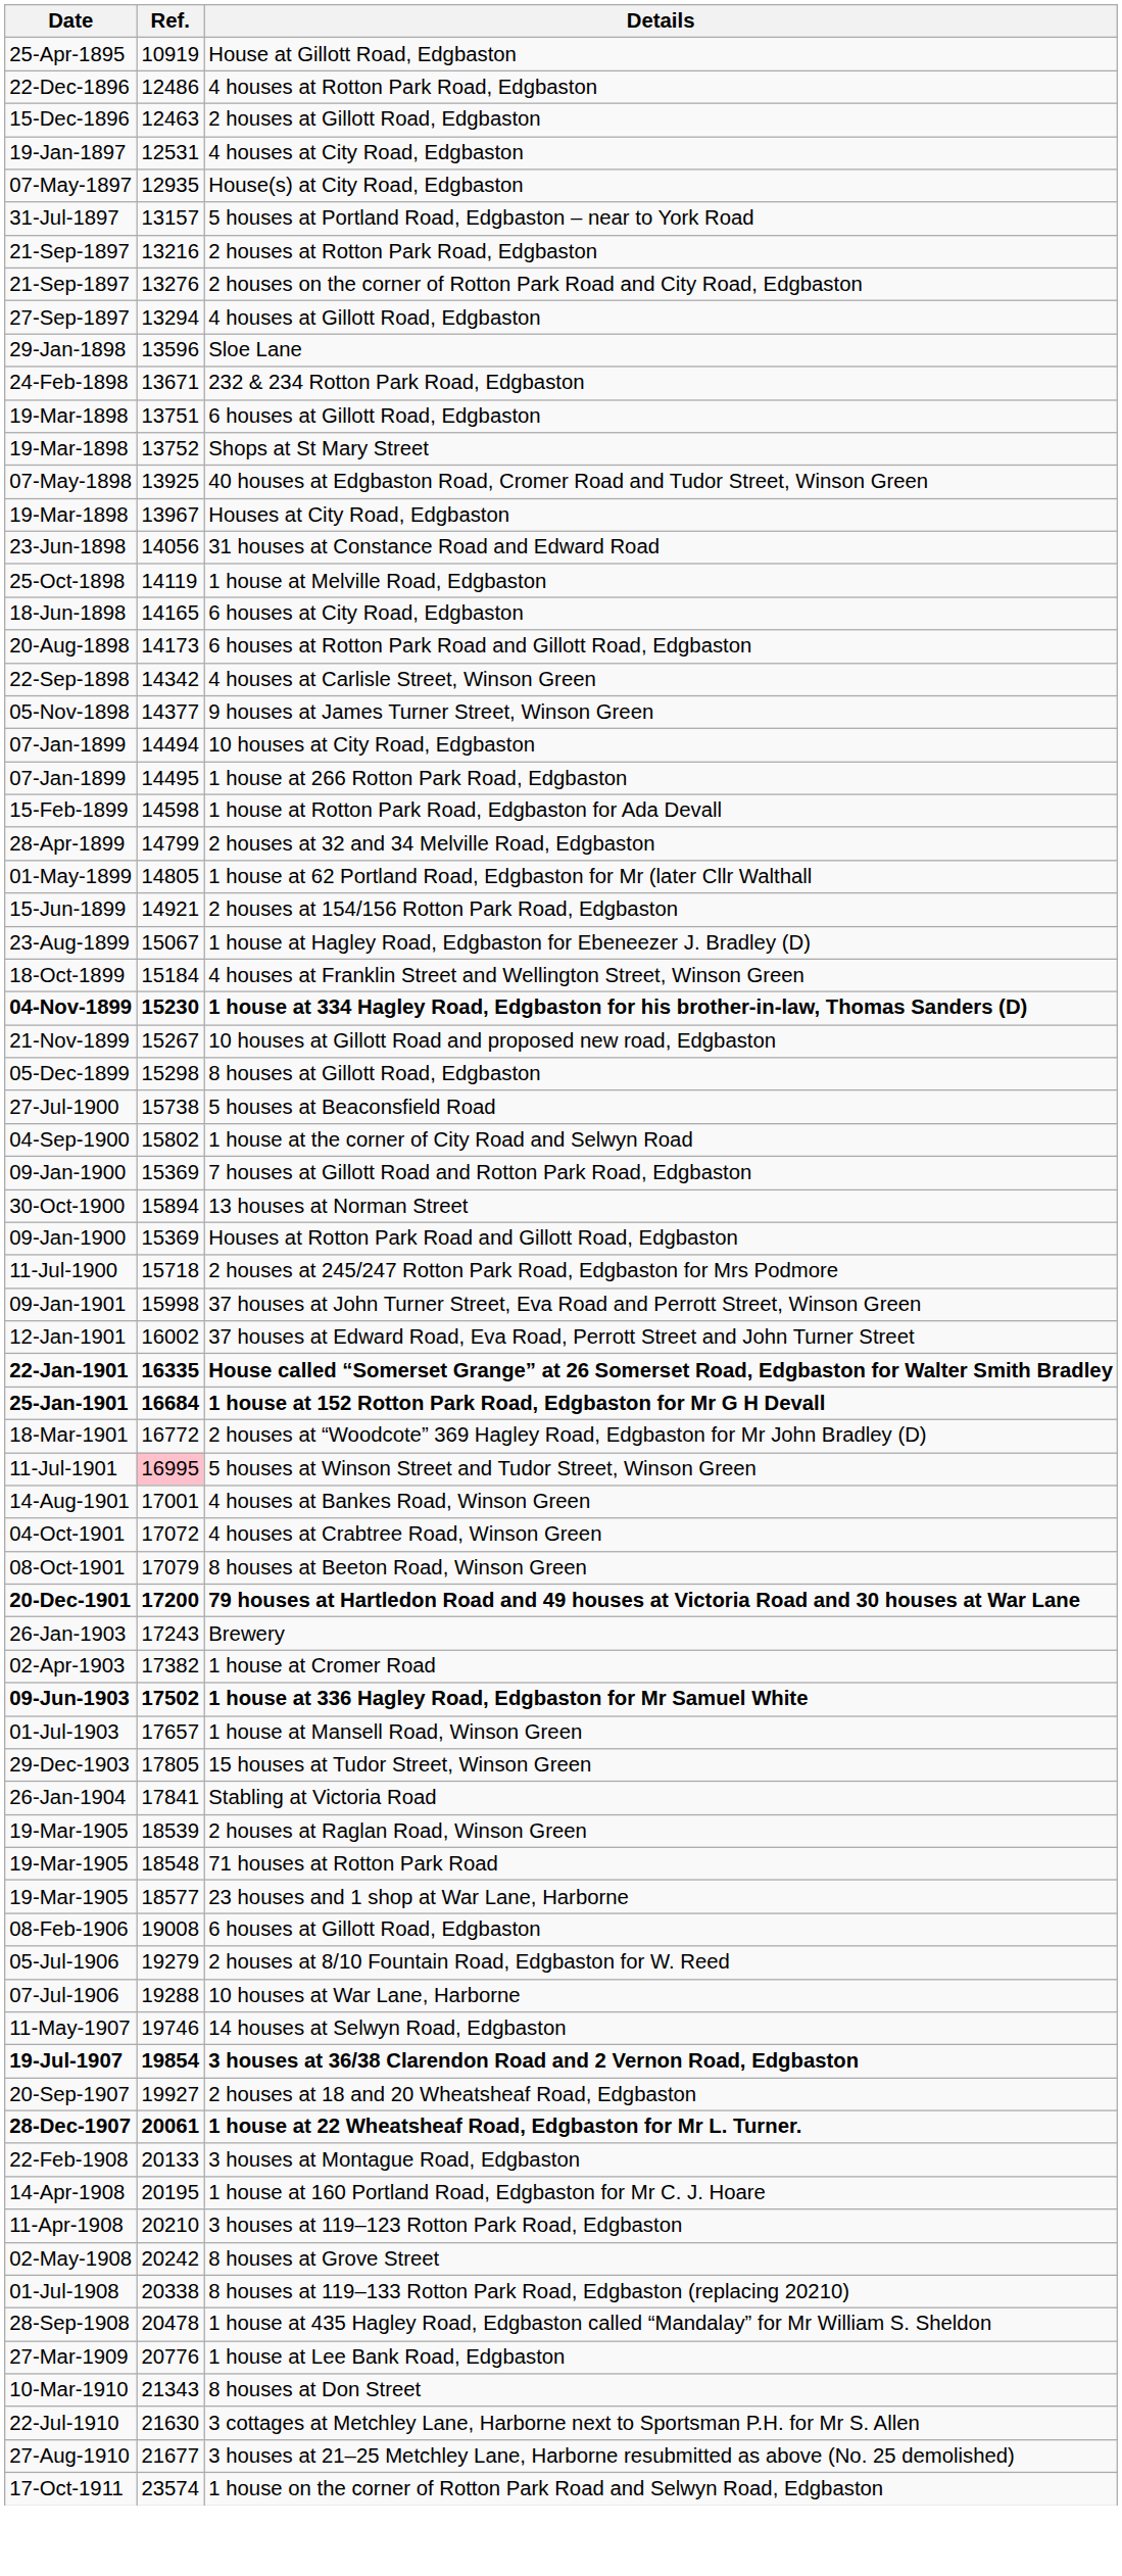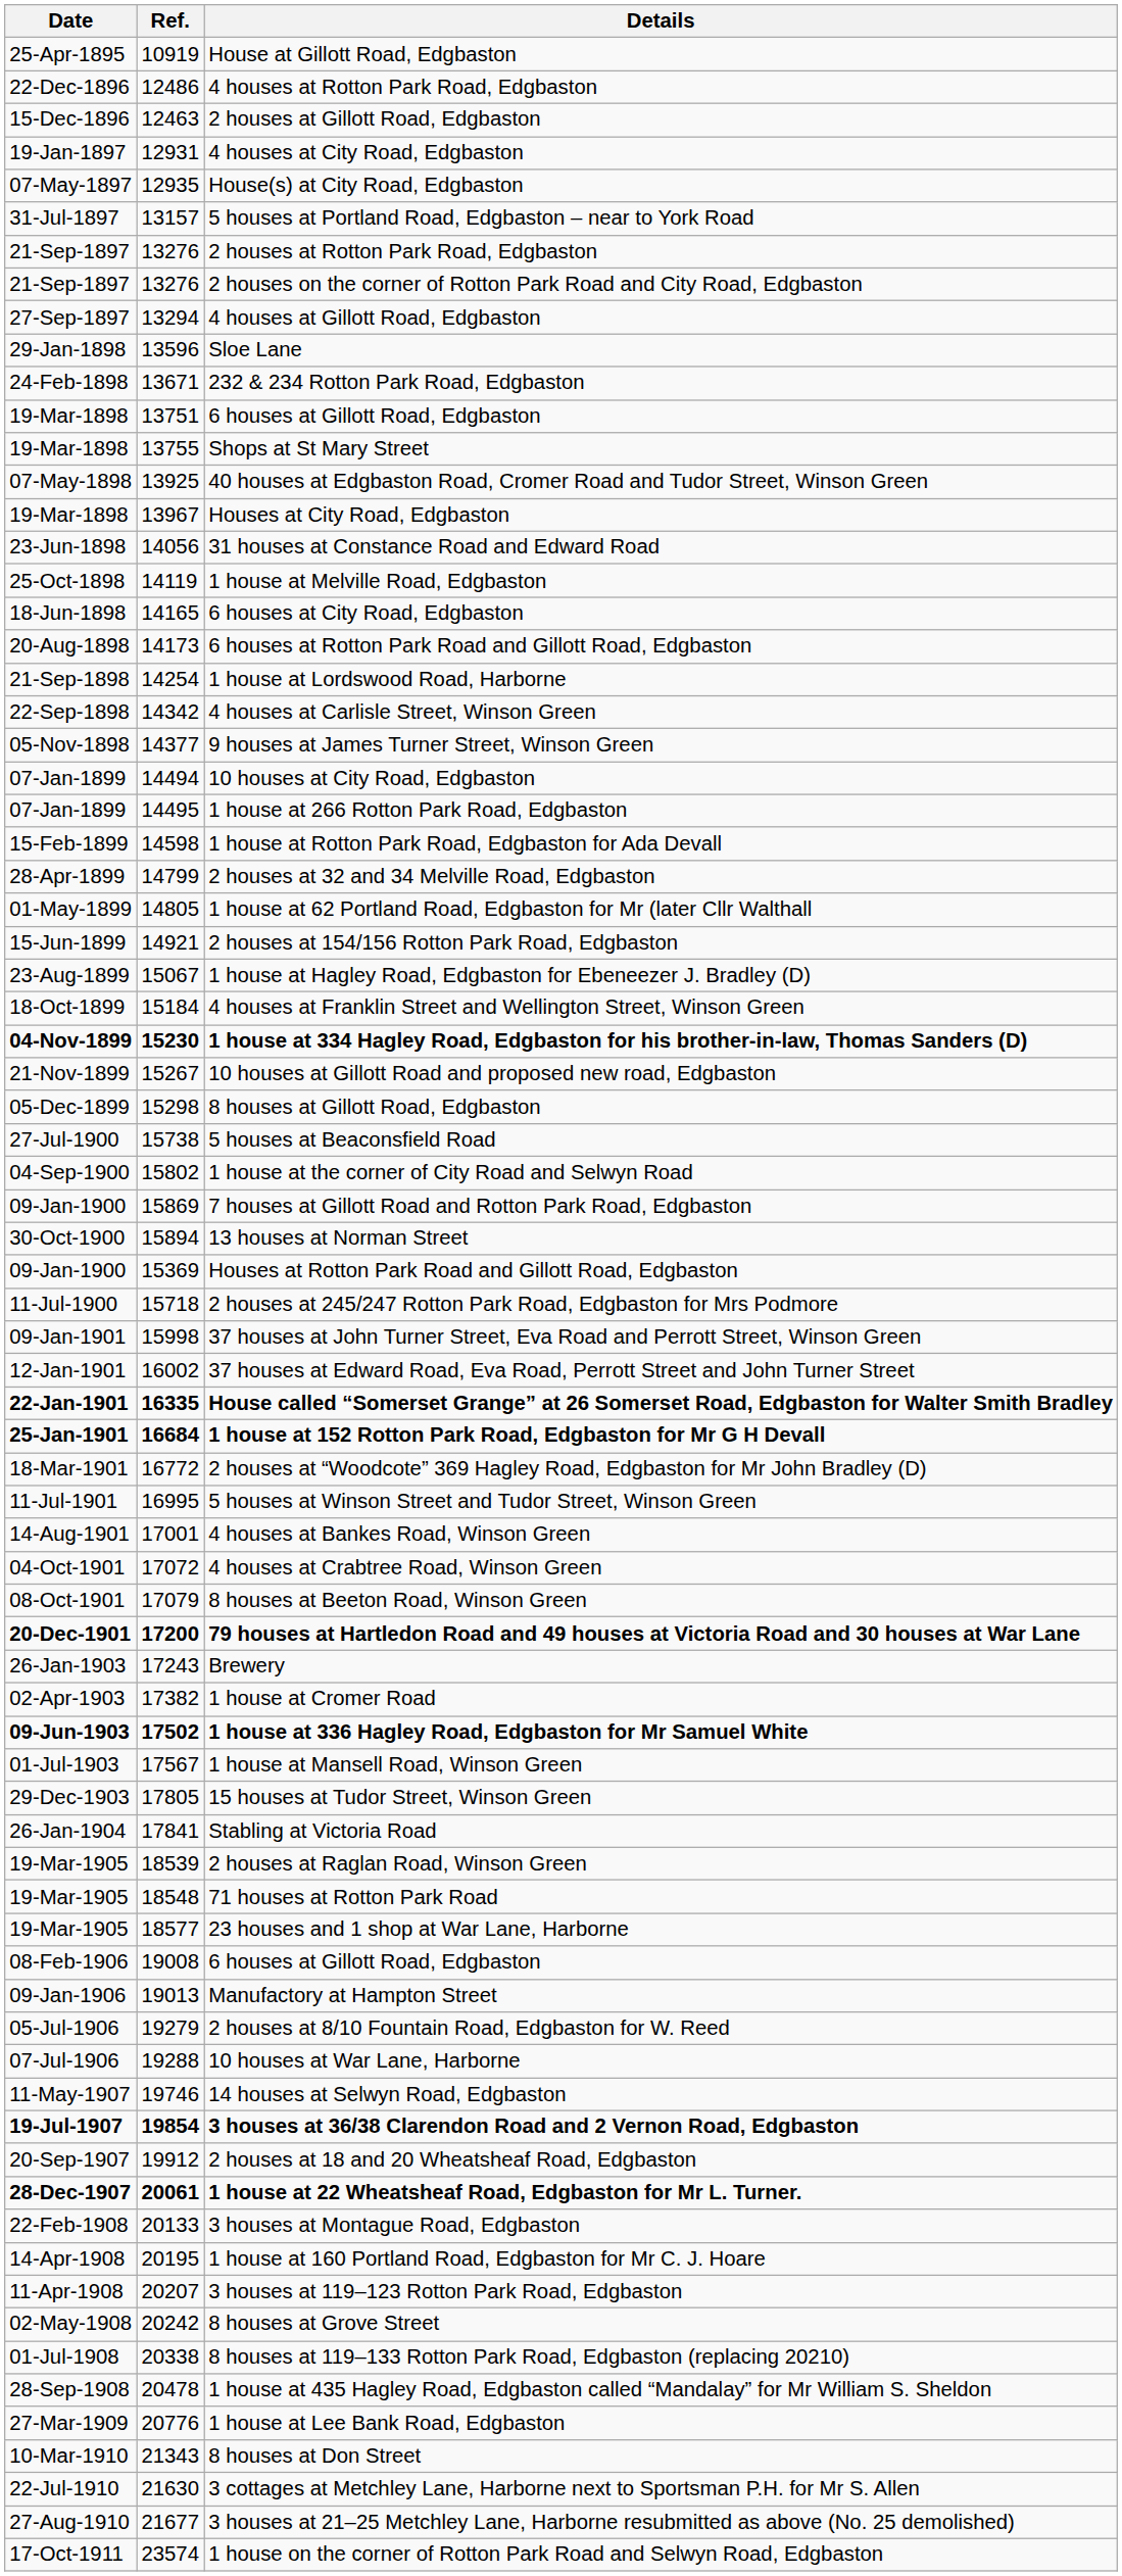4 houses at City Road, Edgbaston | Ref.: 12531 -> 12931
2 houses at Rotton Park Road, Edgbaston | Ref.: 13216 -> 13276
Shops at St Mary Street | Ref.: 13752 -> 13755
+ row: 21‑Sep‑1898 | 14254 | 1 house at Lordswood Road, Harborne
7 houses at Gillott Road and Rotton Park Road, Edgbaston | Ref.: 15369 -> 15869
5 houses at Winson Street and Tudor Street, Winson Green | Ref.: pink background -> no background
1 house at Mansell Road, Winson Green | Ref.: 17657 -> 17567
+ row: 09‑Jan‑1906 | 19013 | Manufactory at Hampton Street
2 houses at 18 and 20 Wheatsheaf Road, Edgbaston | Ref.: 19927 -> 19912
3 houses at 119–123 Rotton Park Road, Edgbaston | Ref.: 20210 -> 20207
